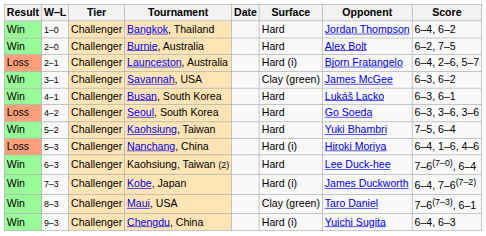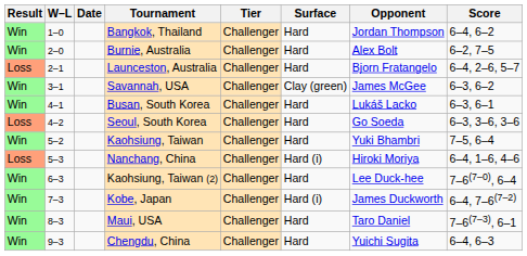columns swapped: Date <-> Tier
Launceston, Australia | Surface: Hard (i) -> Hard
Maui, USA | Surface: Clay (green) -> Hard
Chengdu, China | Surface: Hard (i) -> Hard
